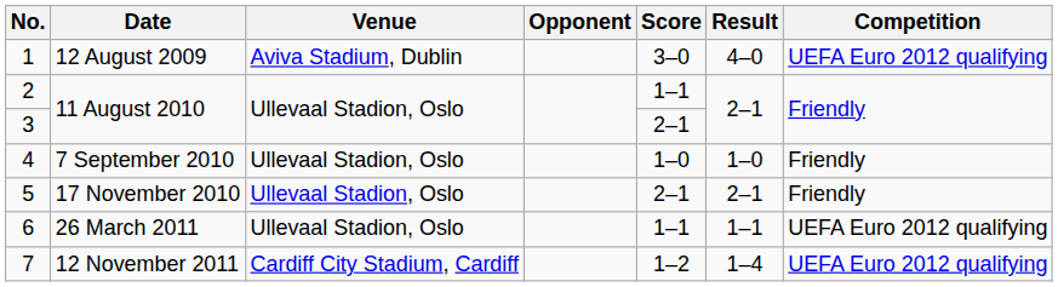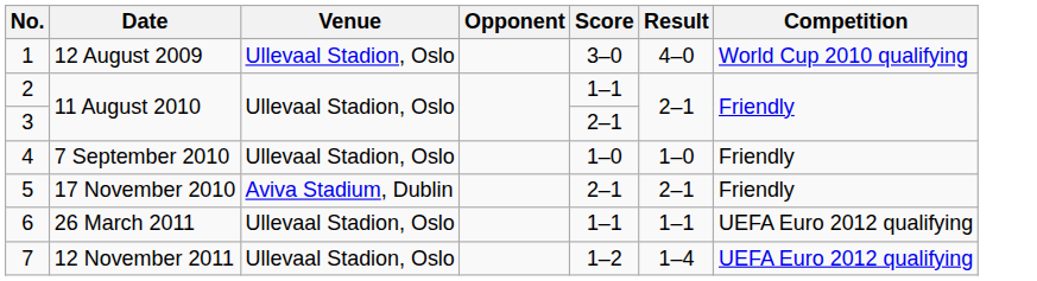1 | Venue: Aviva Stadium, Dublin -> Ullevaal Stadion, Oslo
1 | Competition: UEFA Euro 2012 qualifying -> World Cup 2010 qualifying
5 | Venue: Ullevaal Stadion, Oslo -> Aviva Stadium, Dublin
7 | Venue: Cardiff City Stadium, Cardiff -> Ullevaal Stadion, Oslo
